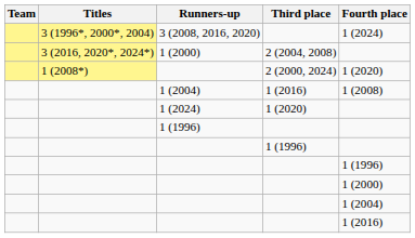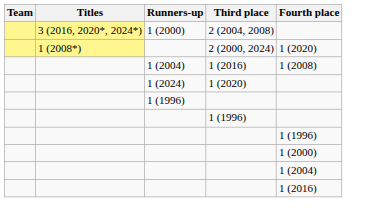- row: 3 (1996*, 2000*, 2004) | 3 (2008, 2016, 2020) | 1 (2024)
